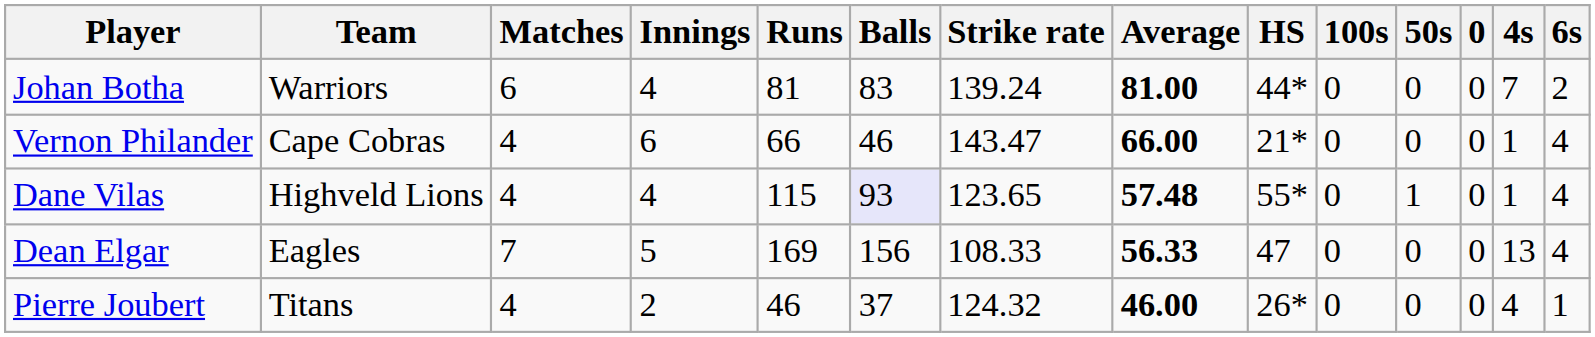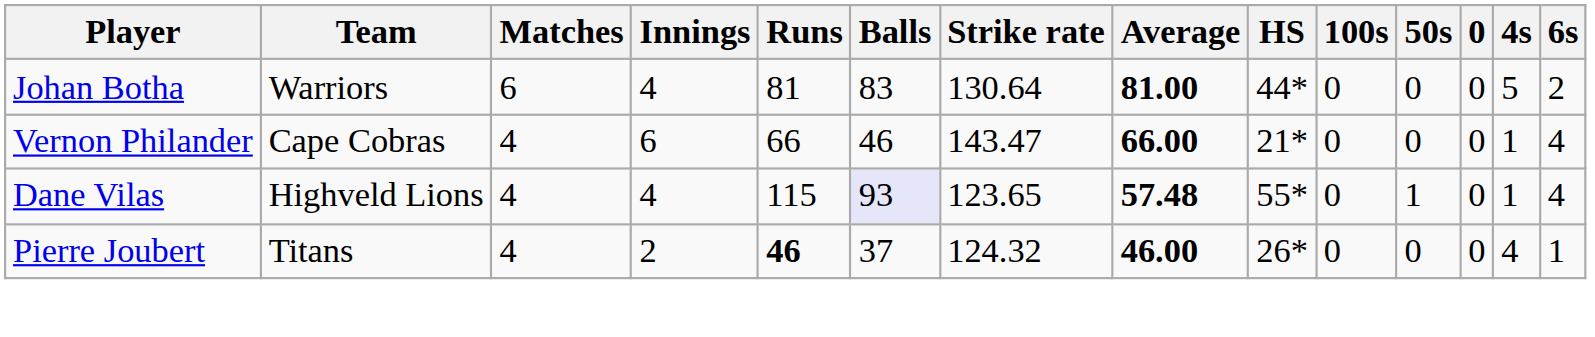Johan Botha | Strike rate: 139.24 -> 130.64
Johan Botha | 4s: 7 -> 5
- row: Dean Elgar | Eagles | 7 | 5 | 169 | 156 | 108.33 | 56.33 | 47 | 0 | 0 | 0 | 13 | 4
Pierre Joubert | Runs: normal -> bold
